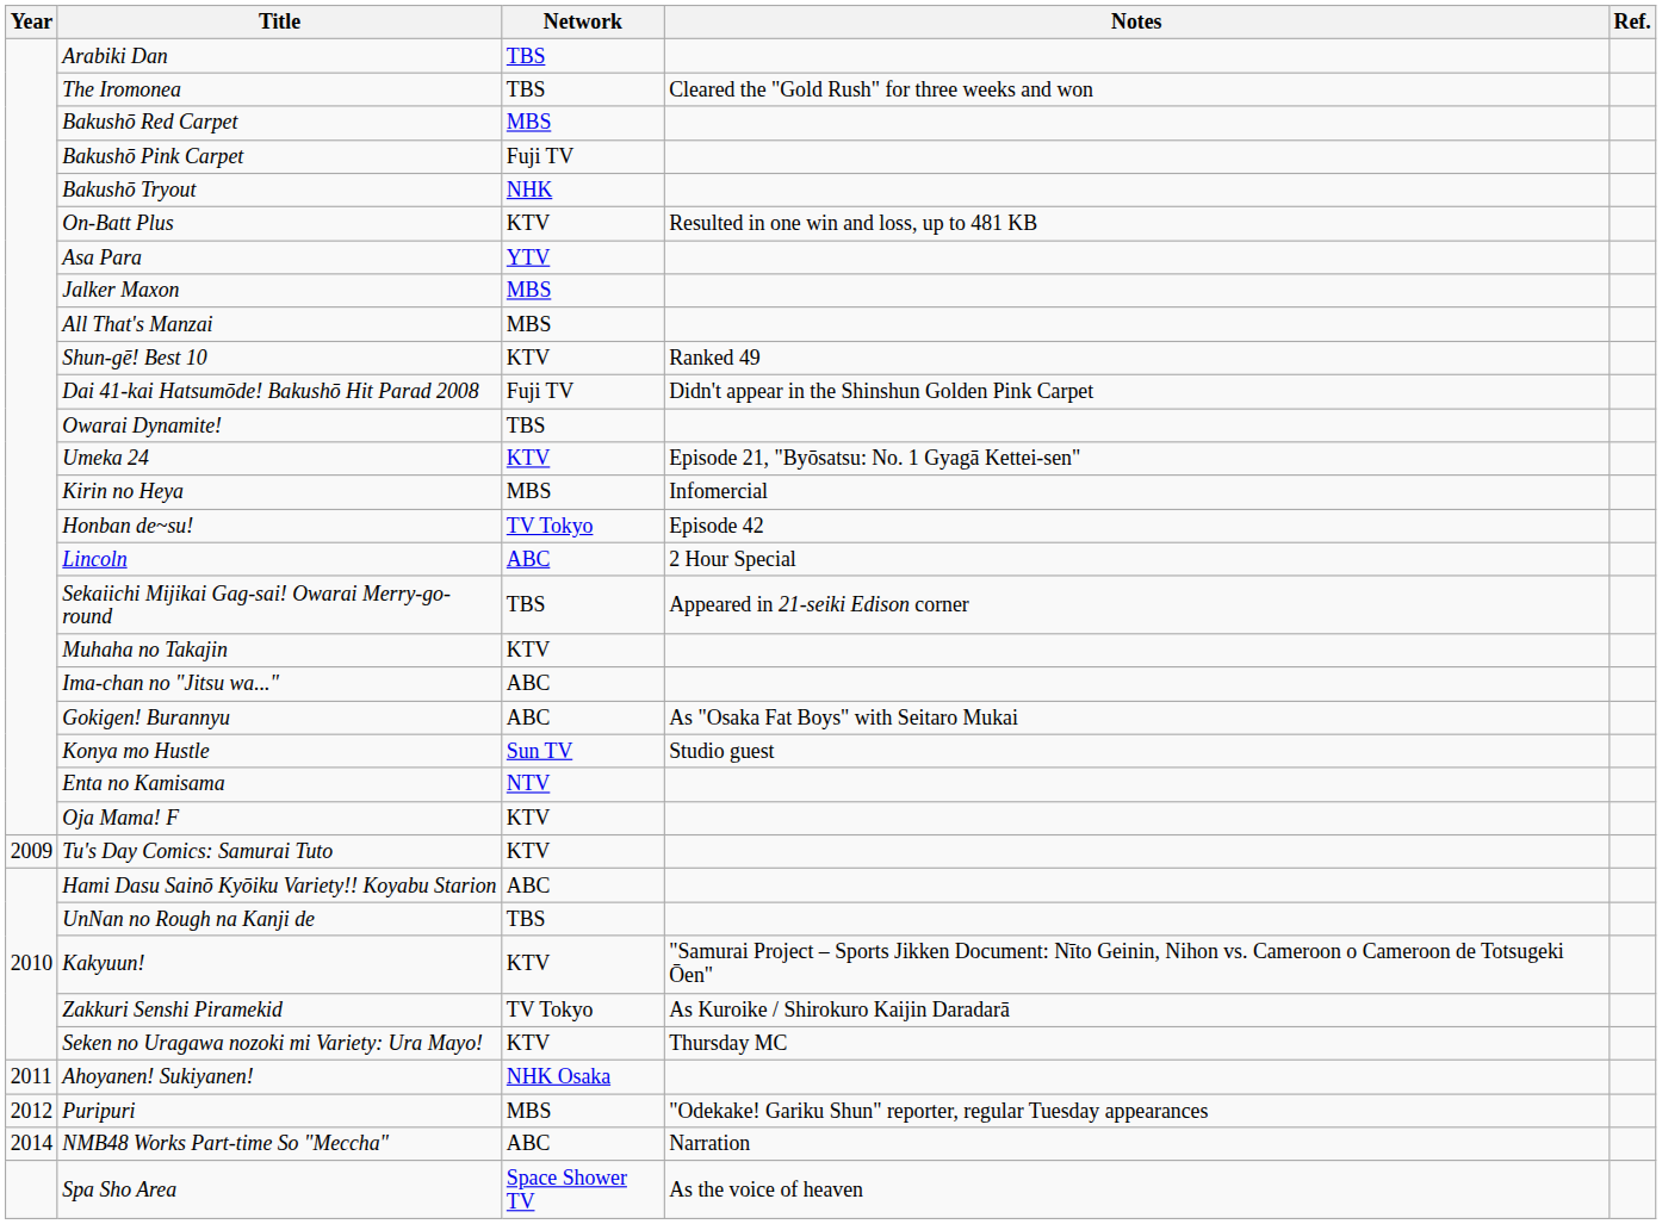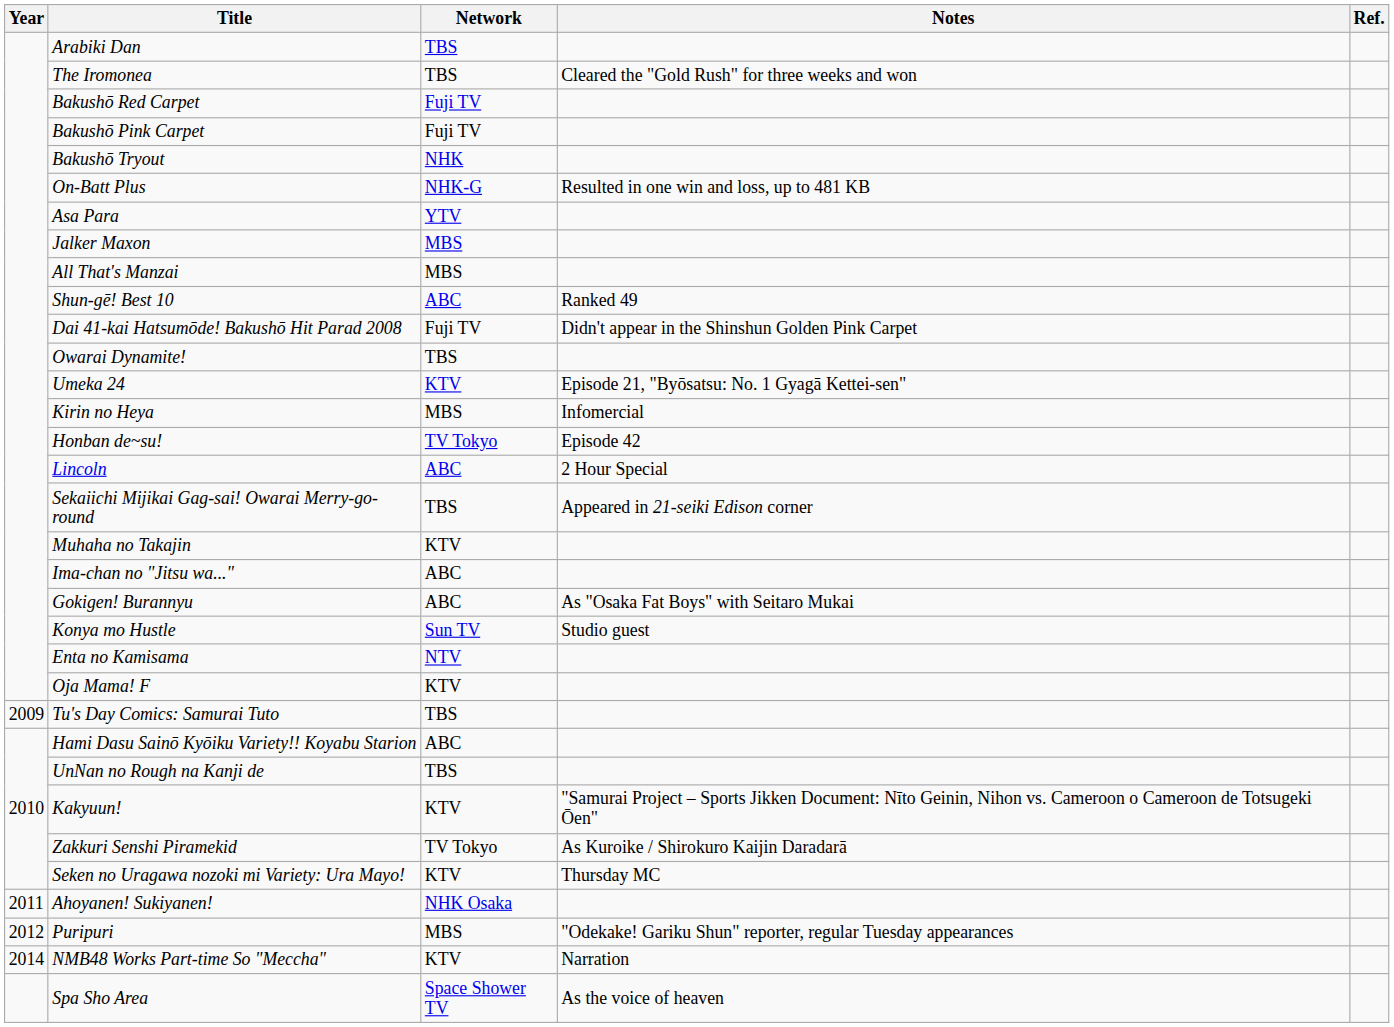Bakushō Red Carpet | Network: MBS -> Fuji TV
On-Batt Plus | Network: KTV -> NHK-G
Shun-gē! Best 10 | Network: KTV -> ABC
Tu's Day Comics: Samurai Tuto | Network: KTV -> TBS
NMB48 Works Part-time So "Meccha" | Network: ABC -> KTV
